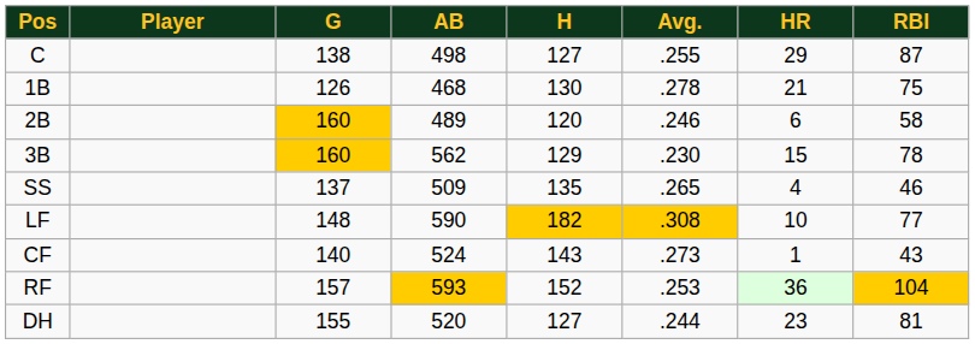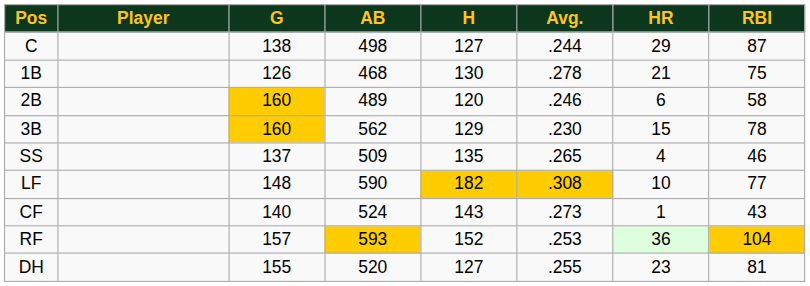C | Avg.: .255 -> .244
DH | Avg.: .244 -> .255
